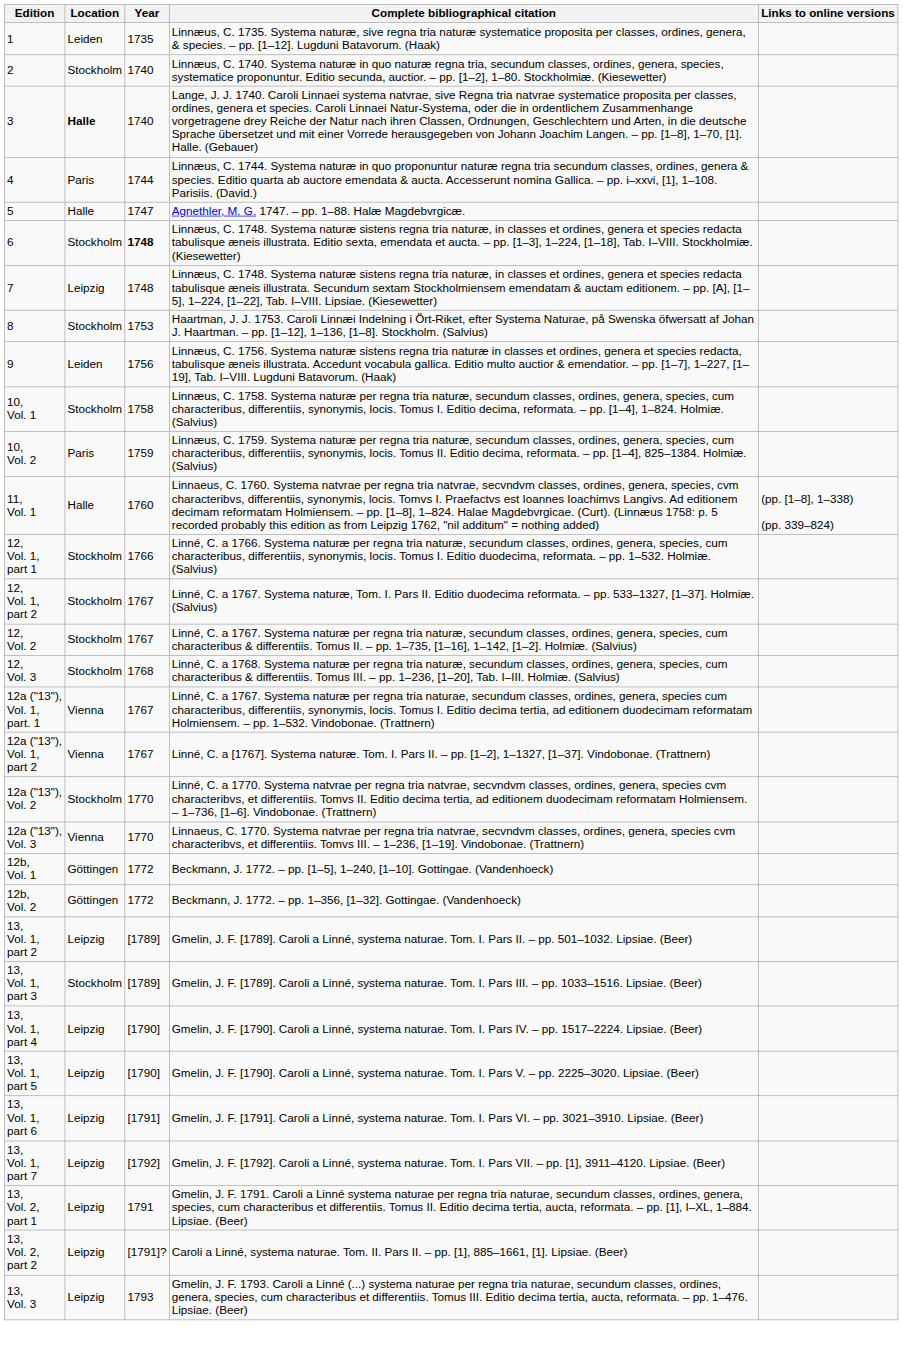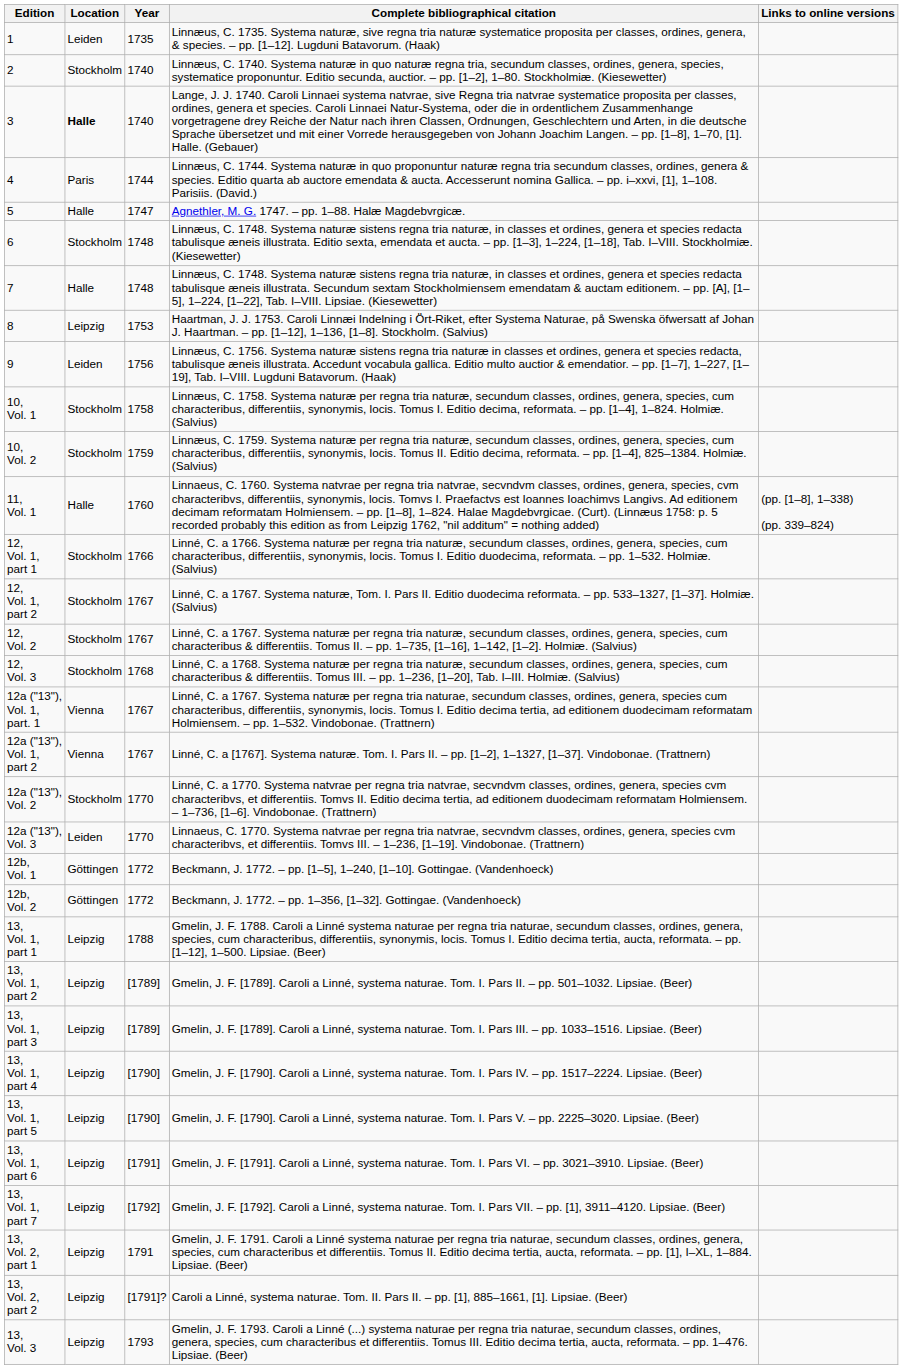6 | Year: bold -> normal
7 | Location: Leipzig -> Halle
8 | Location: Stockholm -> Leipzig
10, Vol. 2 | Location: Paris -> Stockholm
12a ("13"), Vol. 3 | Location: Vienna -> Leiden
+ row: 13, Vol. 1, part 1 | Leipzig | 1788 | Gmelin, J. F. 1788. Caroli a Linné systema naturae per regna tria naturae, secundum classes, ordines, genera, species, cum characteribus, differentiis, synonymis, locis. Tomus I. Editio decima tertia, aucta, reformata. – pp. [1–12], 1–500. Lipsiae. (Beer)
13, Vol. 1, part 3 | Location: Stockholm -> Leipzig
